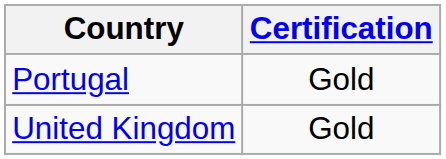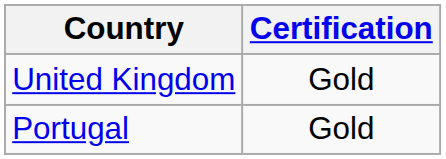rows swapped: Portugal <-> United Kingdom
